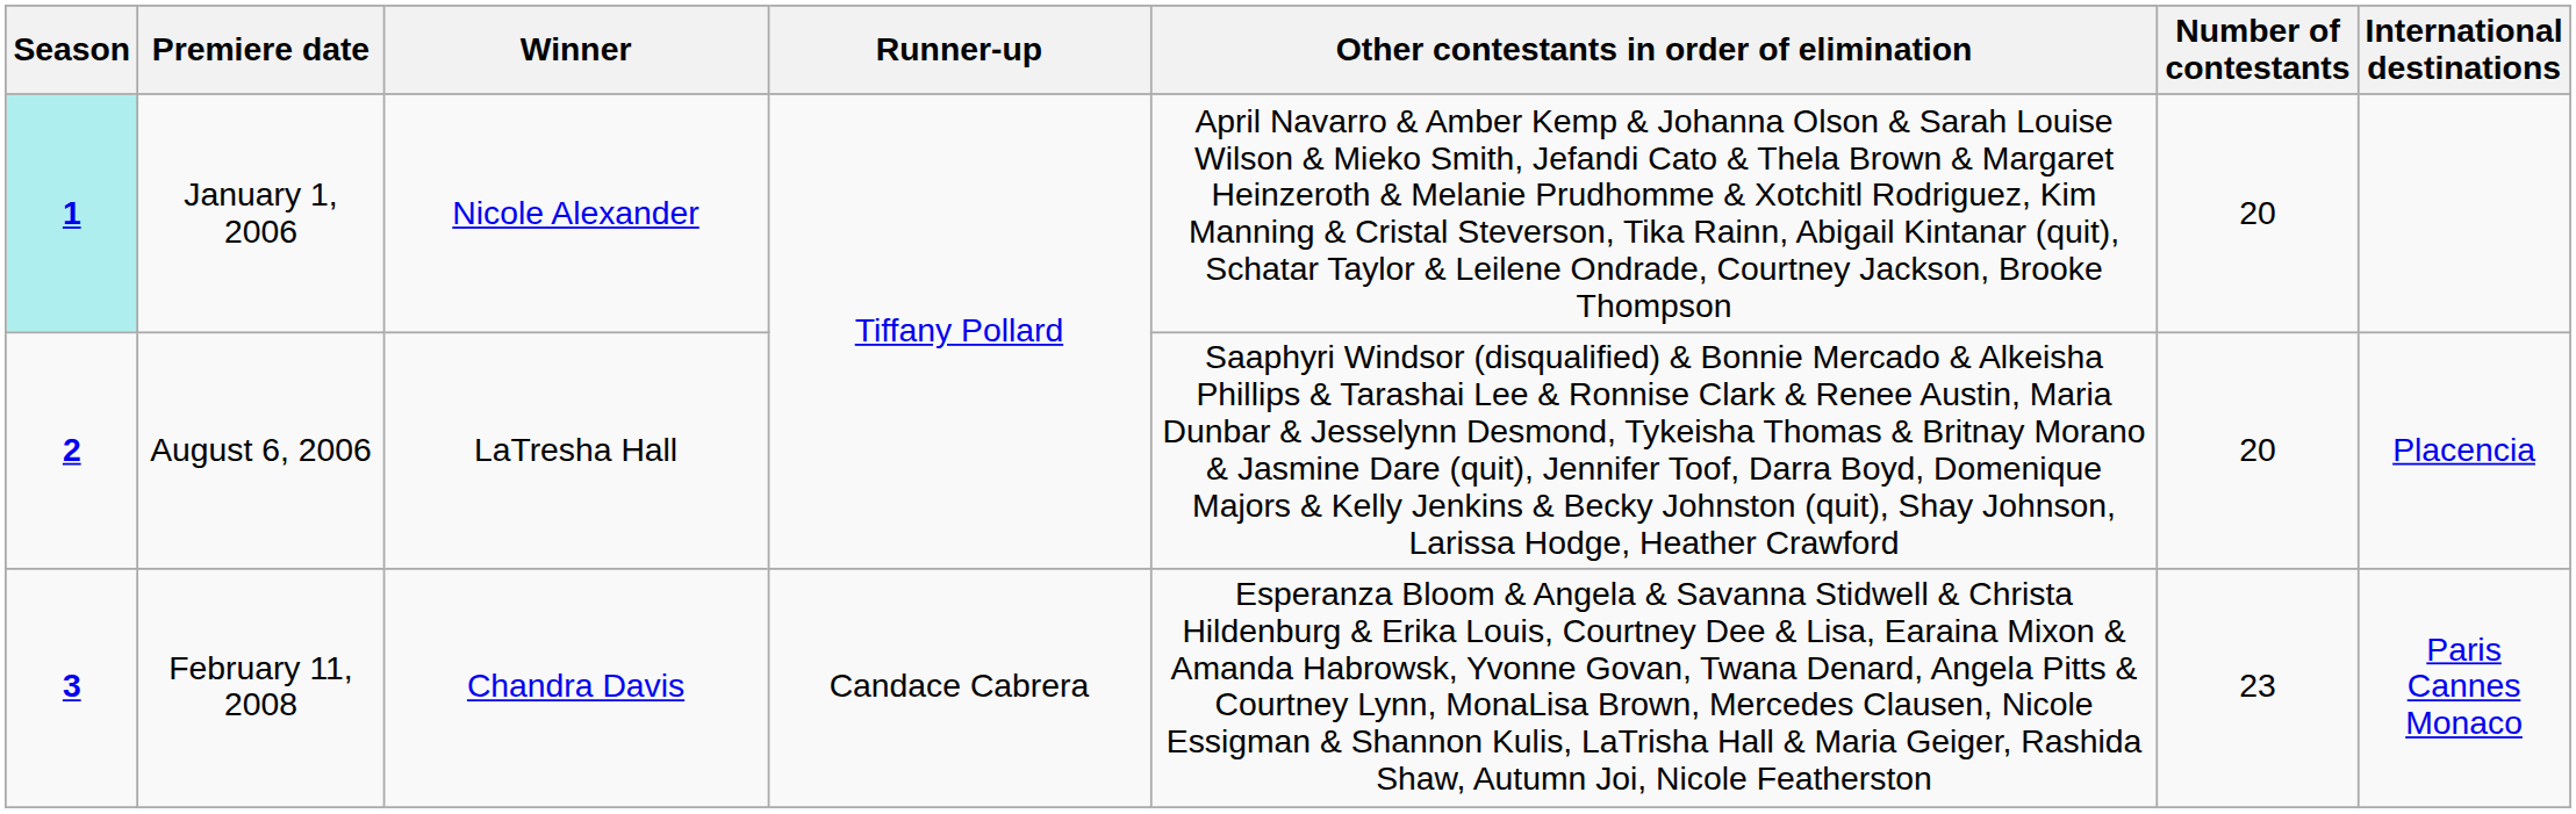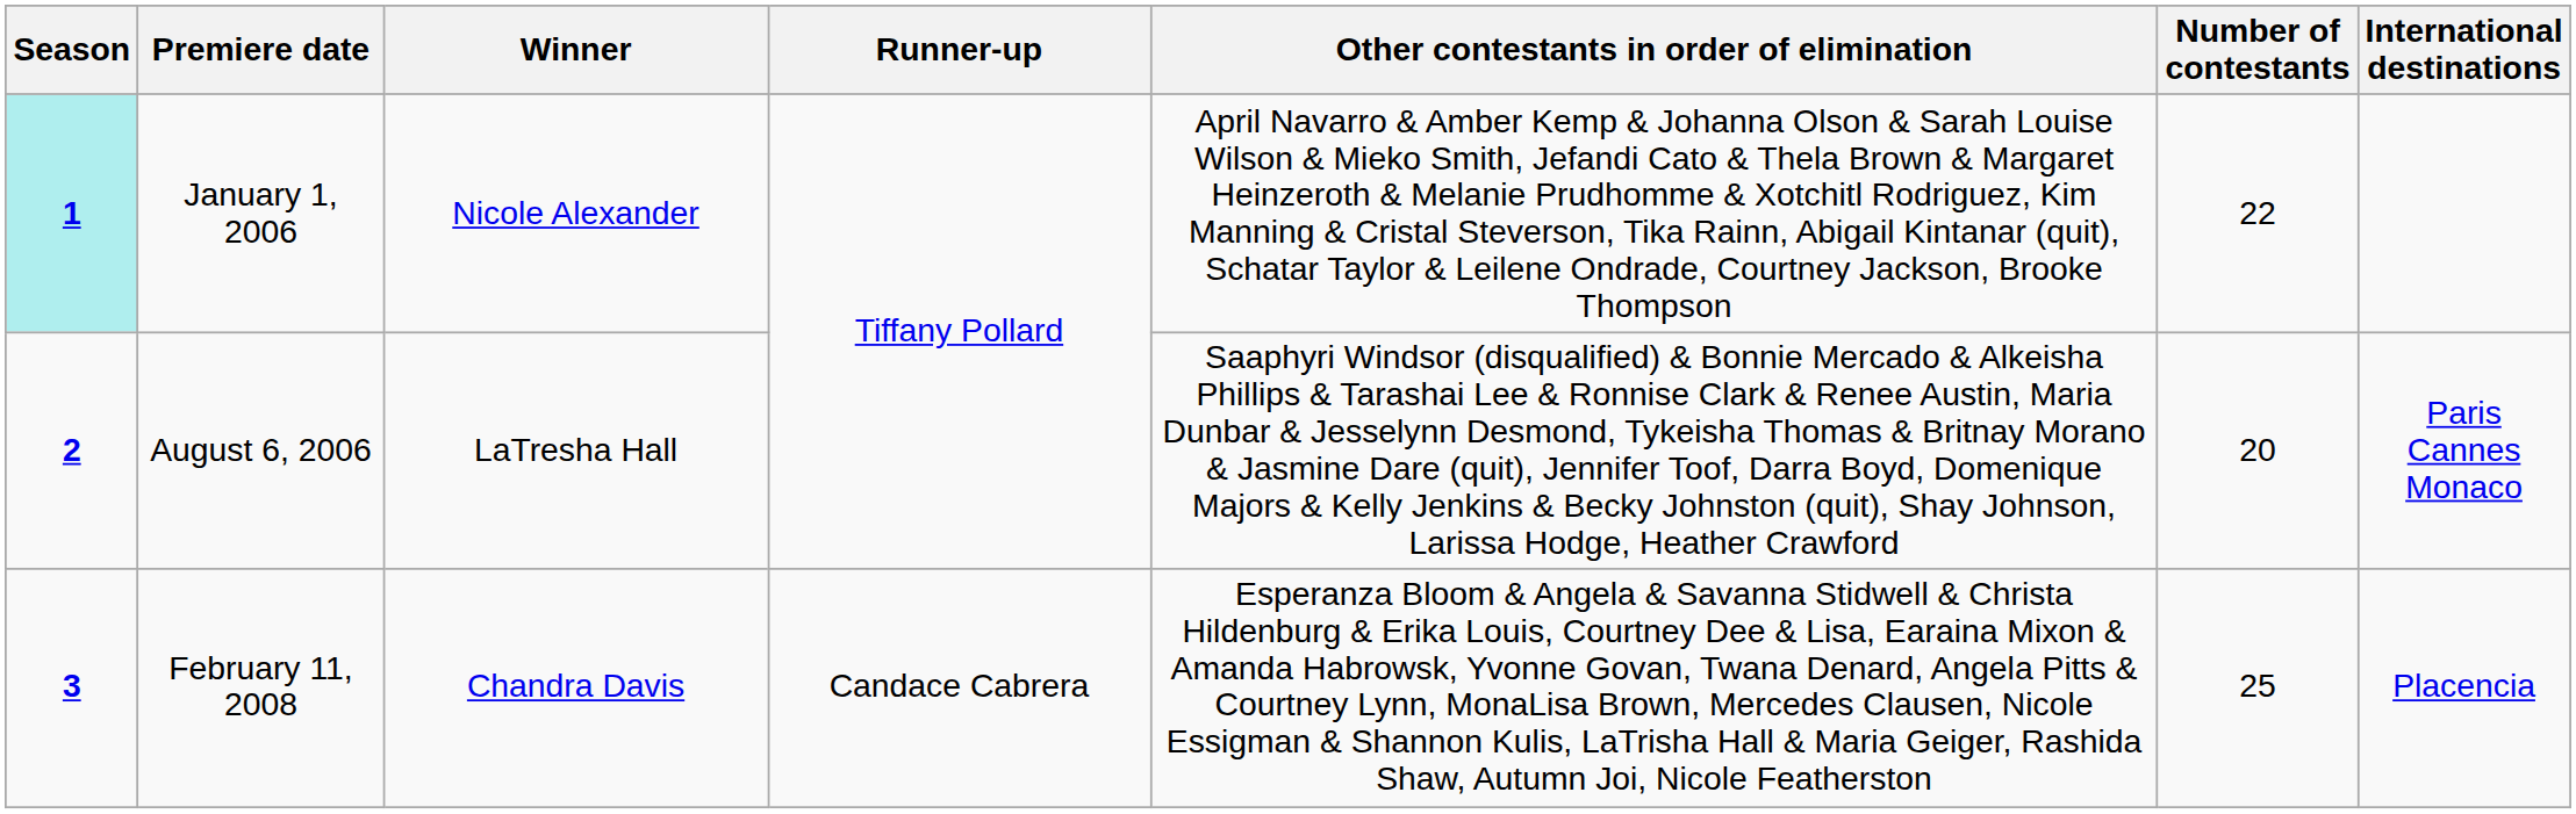January 1, 2006 | Number of contestants: 20 -> 22
August 6, 2006 | International destinations: Placencia -> Paris Cannes Monaco
February 11, 2008 | Number of contestants: 23 -> 25
February 11, 2008 | International destinations: Paris Cannes Monaco -> Placencia
